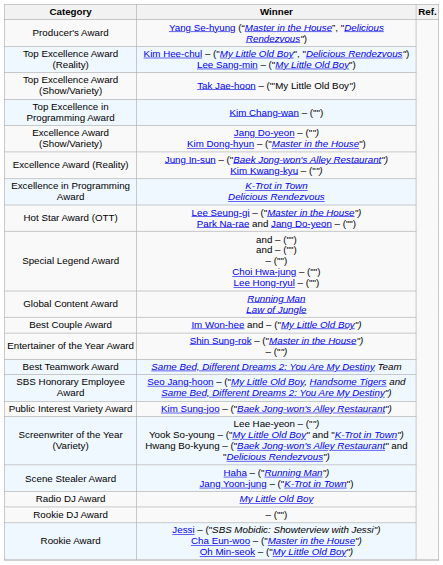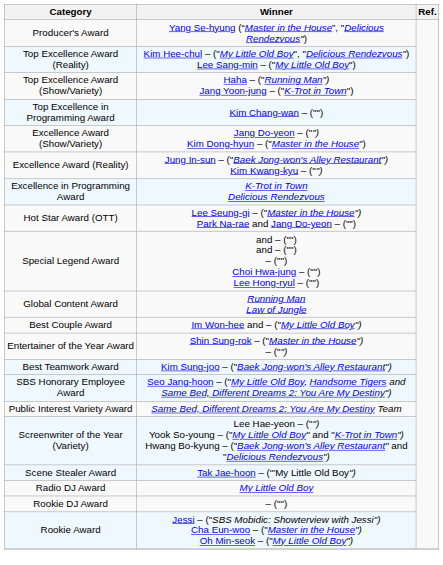Top Excellence Award (Show/Variety) | Winner: Tak Jae-hoon – ("'My Little Old Boy") -> Haha – ("Running Man") Jang Yoon-jung – ("K-Trot in Town")
Best Teamwork Award | Winner: Same Bed, Different Dreams 2: You Are My Destiny Team -> Kim Sung-joo – ("Baek Jong-won's Alley Restaurant")
Public Interest Variety Award | Winner: Kim Sung-joo – ("Baek Jong-won's Alley Restaurant") -> Same Bed, Different Dreams 2: You Are My Destiny Team
Scene Stealer Award | Winner: Haha – ("Running Man") Jang Yoon-jung – ("K-Trot in Town") -> Tak Jae-hoon – ("'My Little Old Boy")
